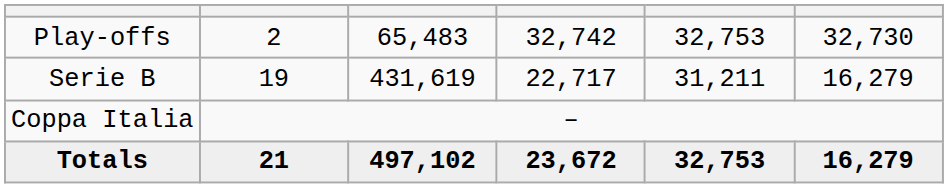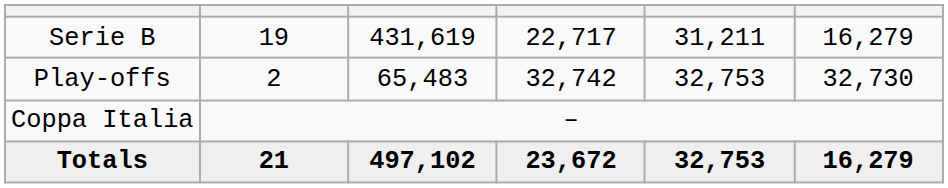rows swapped: Serie B <-> Play-offs
